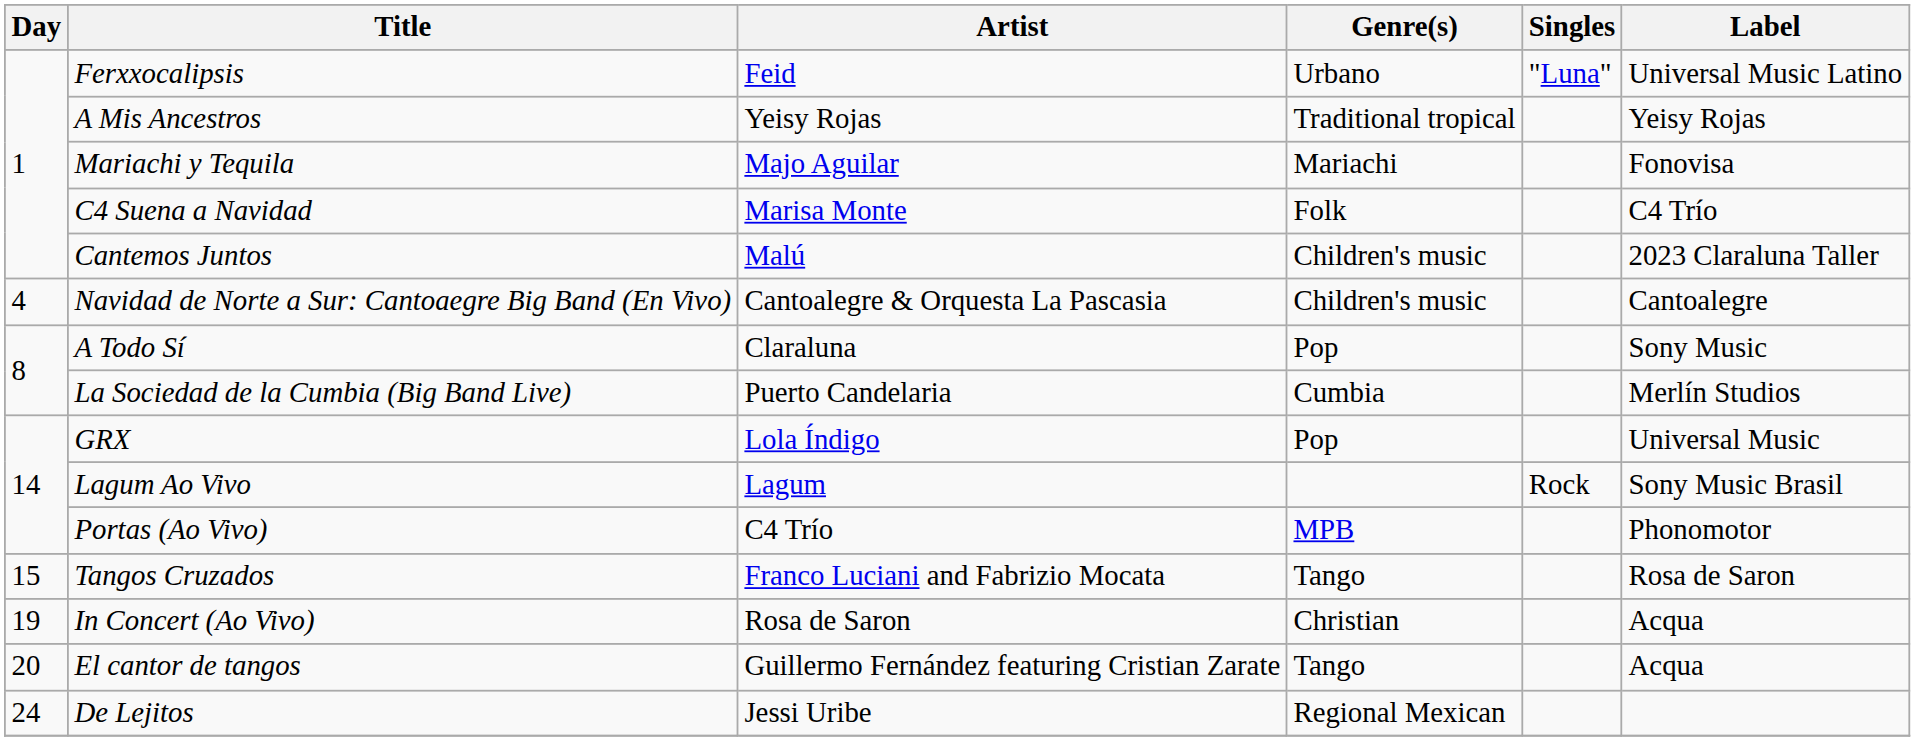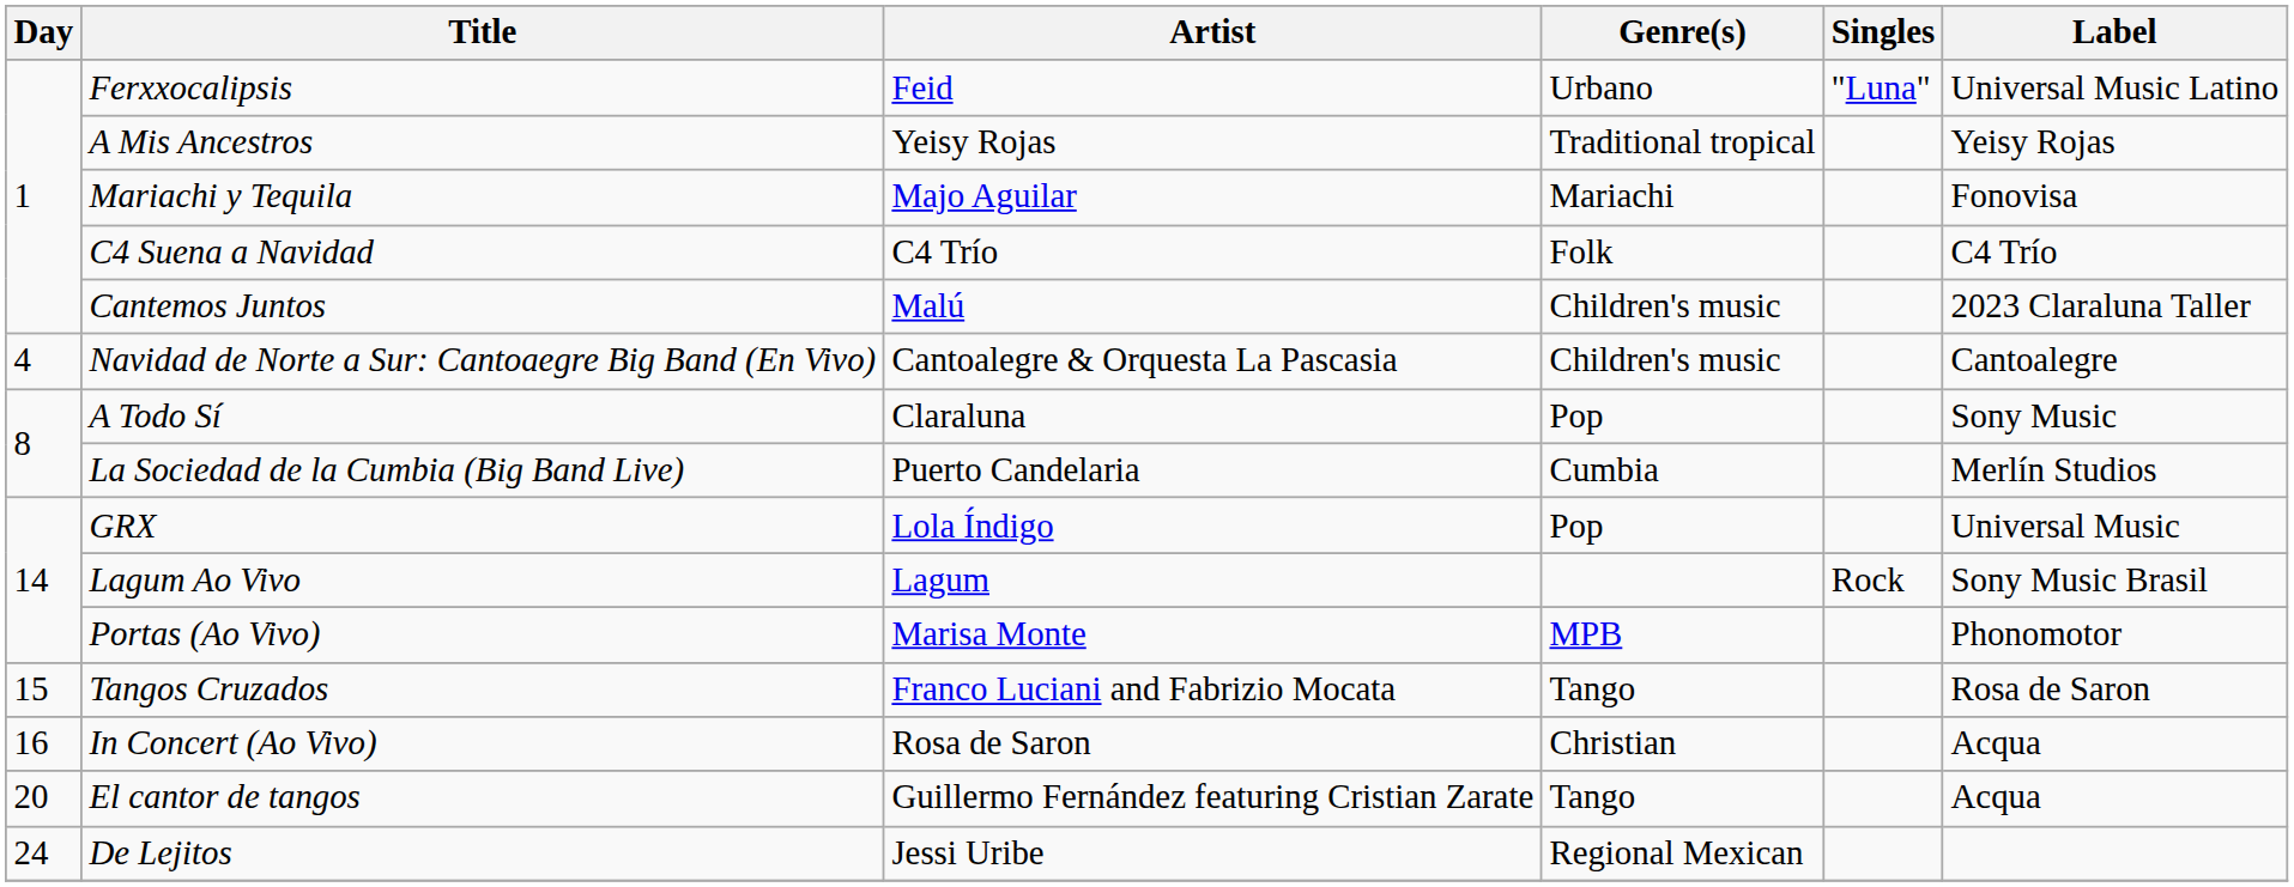C4 Suena a Navidad | Artist: Marisa Monte -> C4 Trío
Portas (Ao Vivo) | Artist: C4 Trío -> Marisa Monte
In Concert (Ao Vivo) | Day: 19 -> 16
